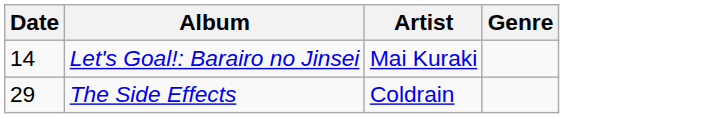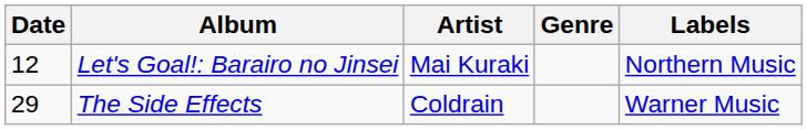+ column: Labels | Northern Music | Warner Music
Let's Goal!: Barairo no Jinsei | Date: 14 -> 12
